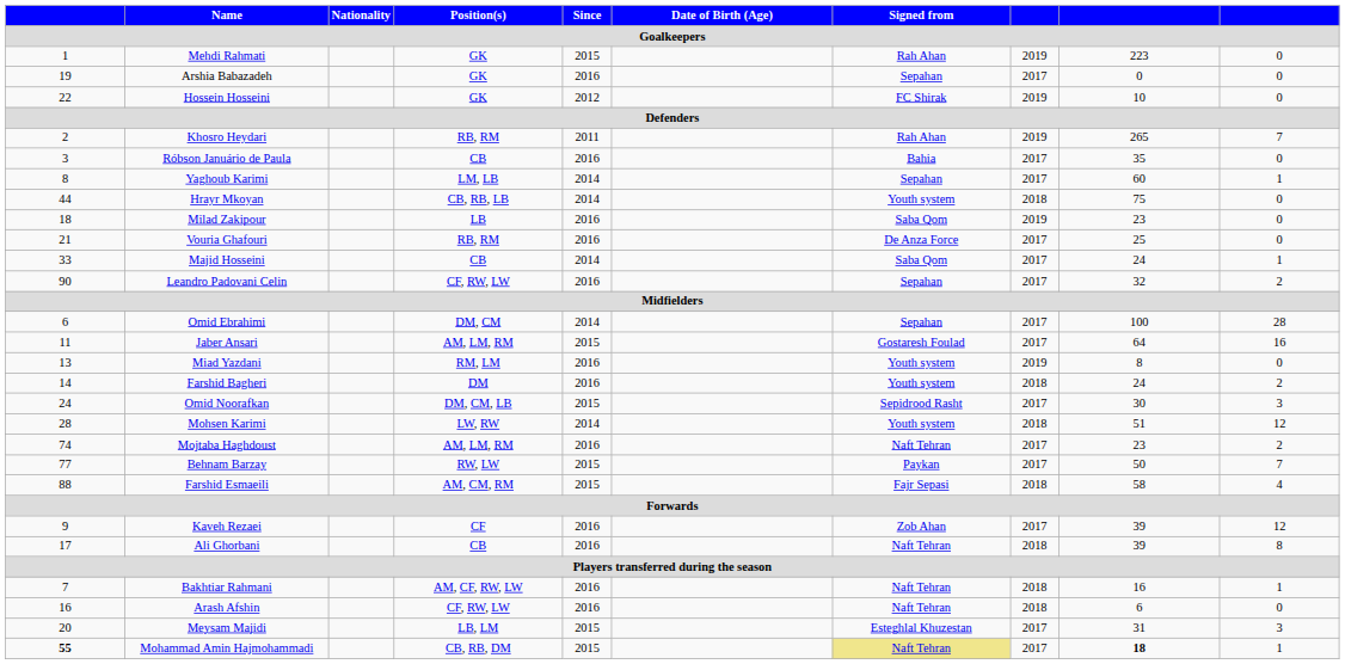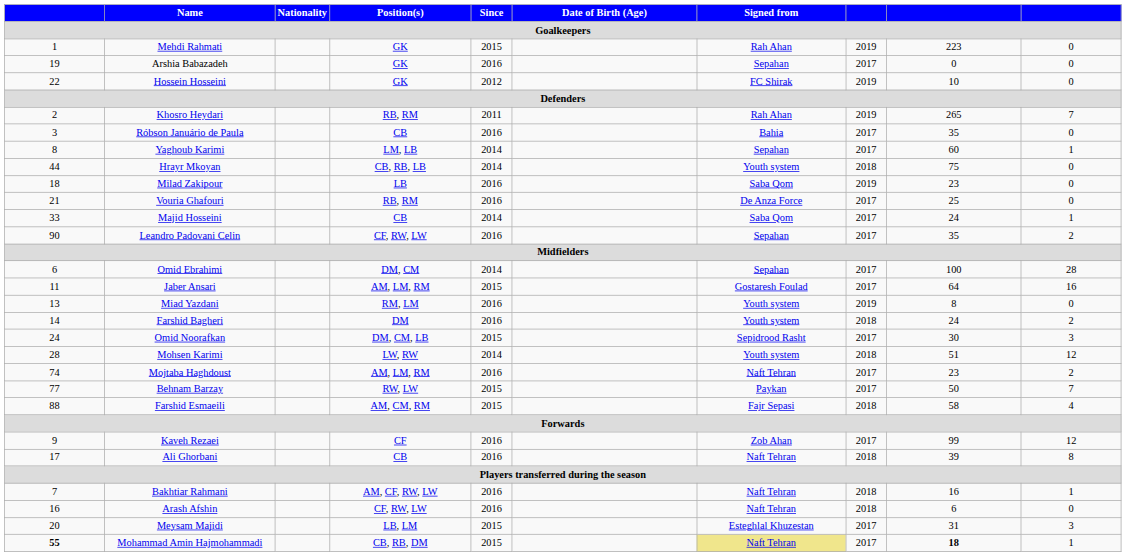Leandro Padovani Celin | column 9: 32 -> 35
Kaveh Rezaei | column 9: 39 -> 99
